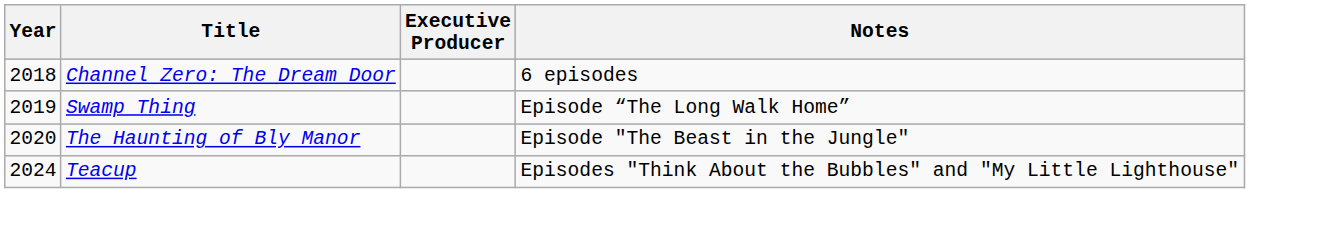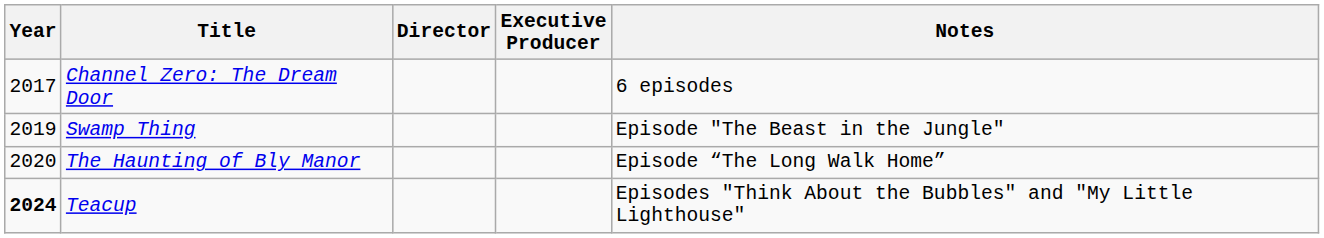+ column: Director
Channel Zero: The Dream Door | Year: 2018 -> 2017
Swamp Thing | Notes: Episode “The Long Walk Home” -> Episode "The Beast in the Jungle"
The Haunting of Bly Manor | Notes: Episode "The Beast in the Jungle" -> Episode “The Long Walk Home”
Teacup | Year: normal -> bold
